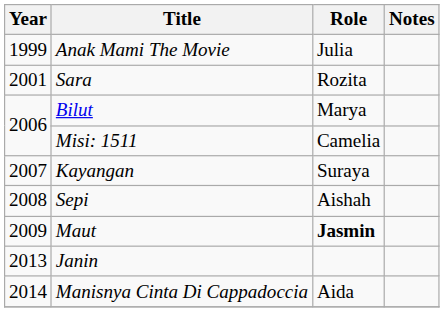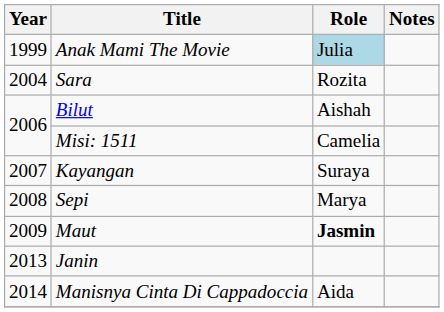Anak Mami The Movie | Role: no background -> lightblue background
Sara | Year: 2001 -> 2004
Bilut | Role: Marya -> Aishah
Sepi | Role: Aishah -> Marya
